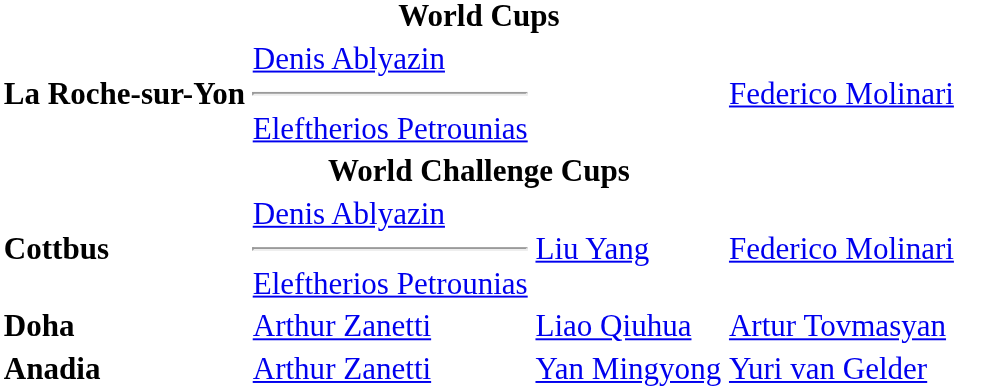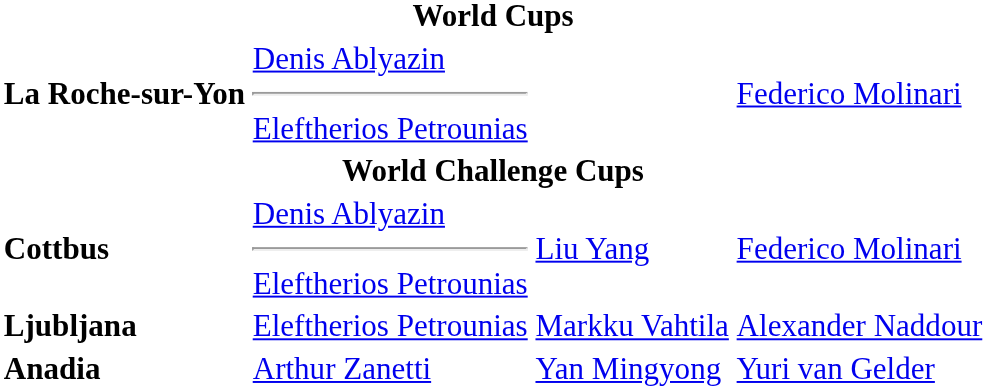- row: Doha | Arthur Zanetti | Liao Qiuhua | Artur Tovmasyan
+ row: Ljubljana | Eleftherios Petrounias | Markku Vahtila | Alexander Naddour
